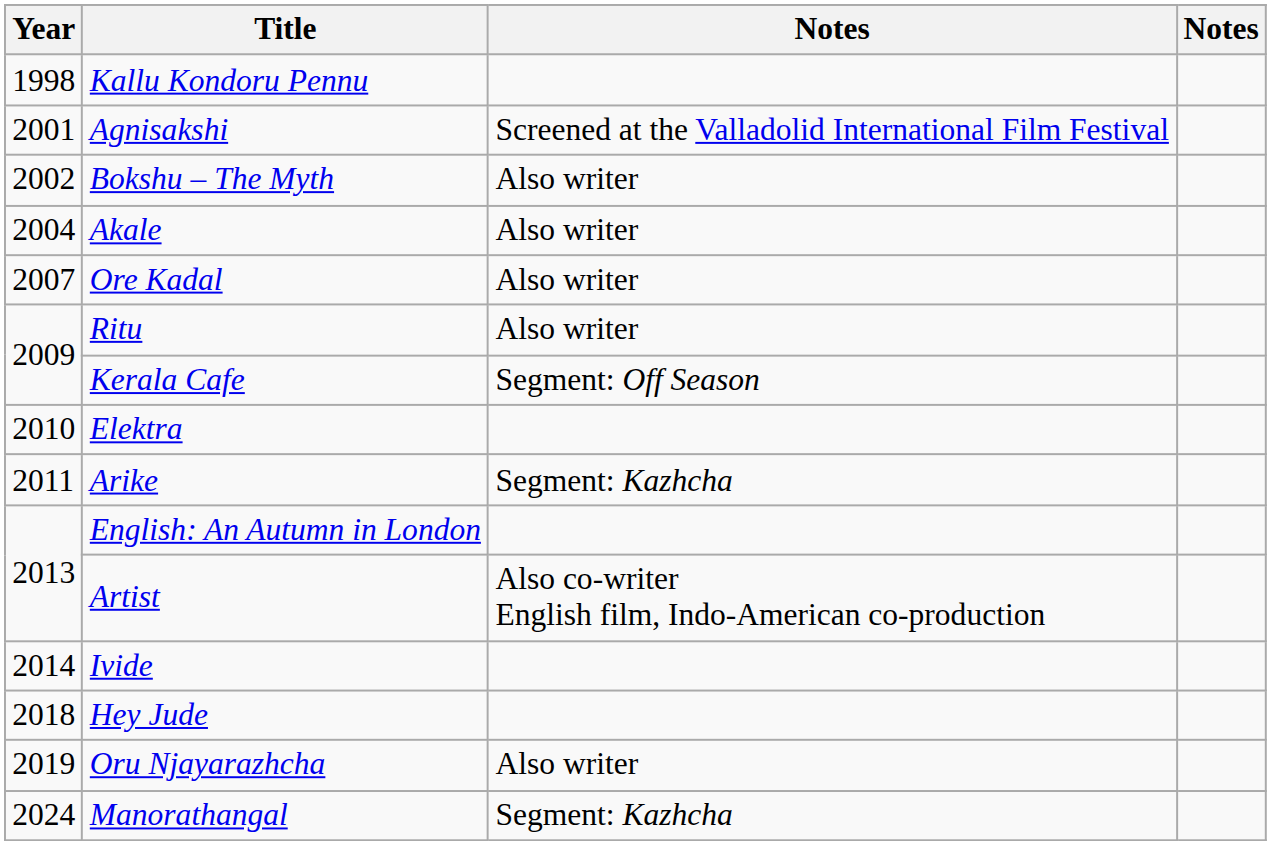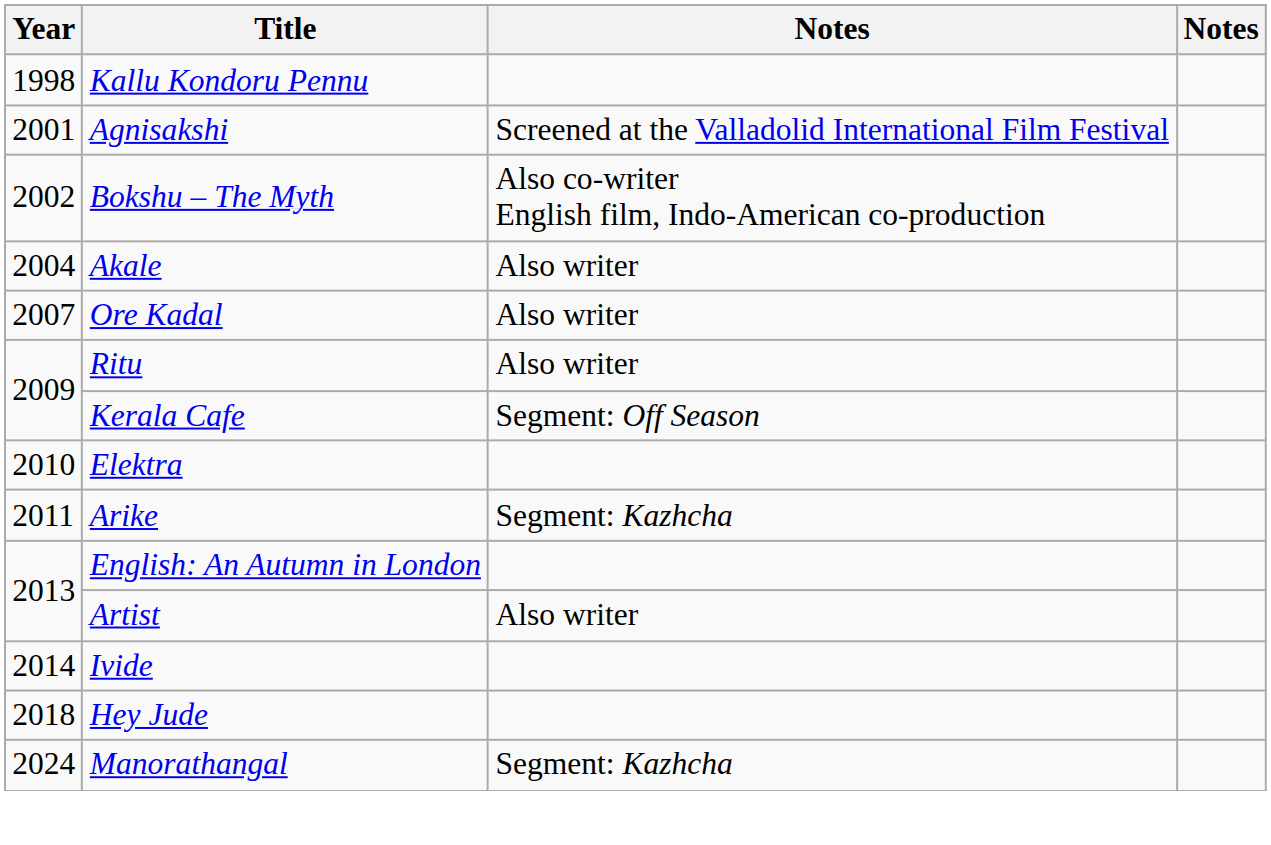Bokshu – The Myth | column 3: Also writer -> Also co-writer English film, Indo-American co-production
Artist | column 3: Also co-writer English film, Indo-American co-production -> Also writer
- row: 2019 | Oru Njayarazhcha | Also writer
